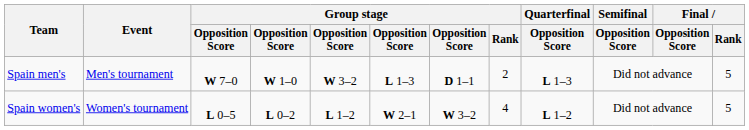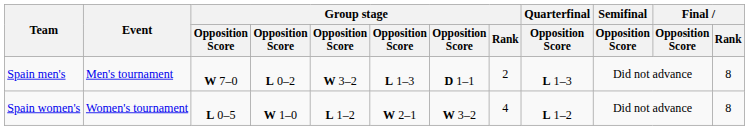Spain men's | column 4: W 1–0 -> L 0–2
Spain men's | Final / Rank: 5 -> 8
Spain women's | column 4: L 0–2 -> W 1–0
Spain women's | Final / Rank: 5 -> 8
